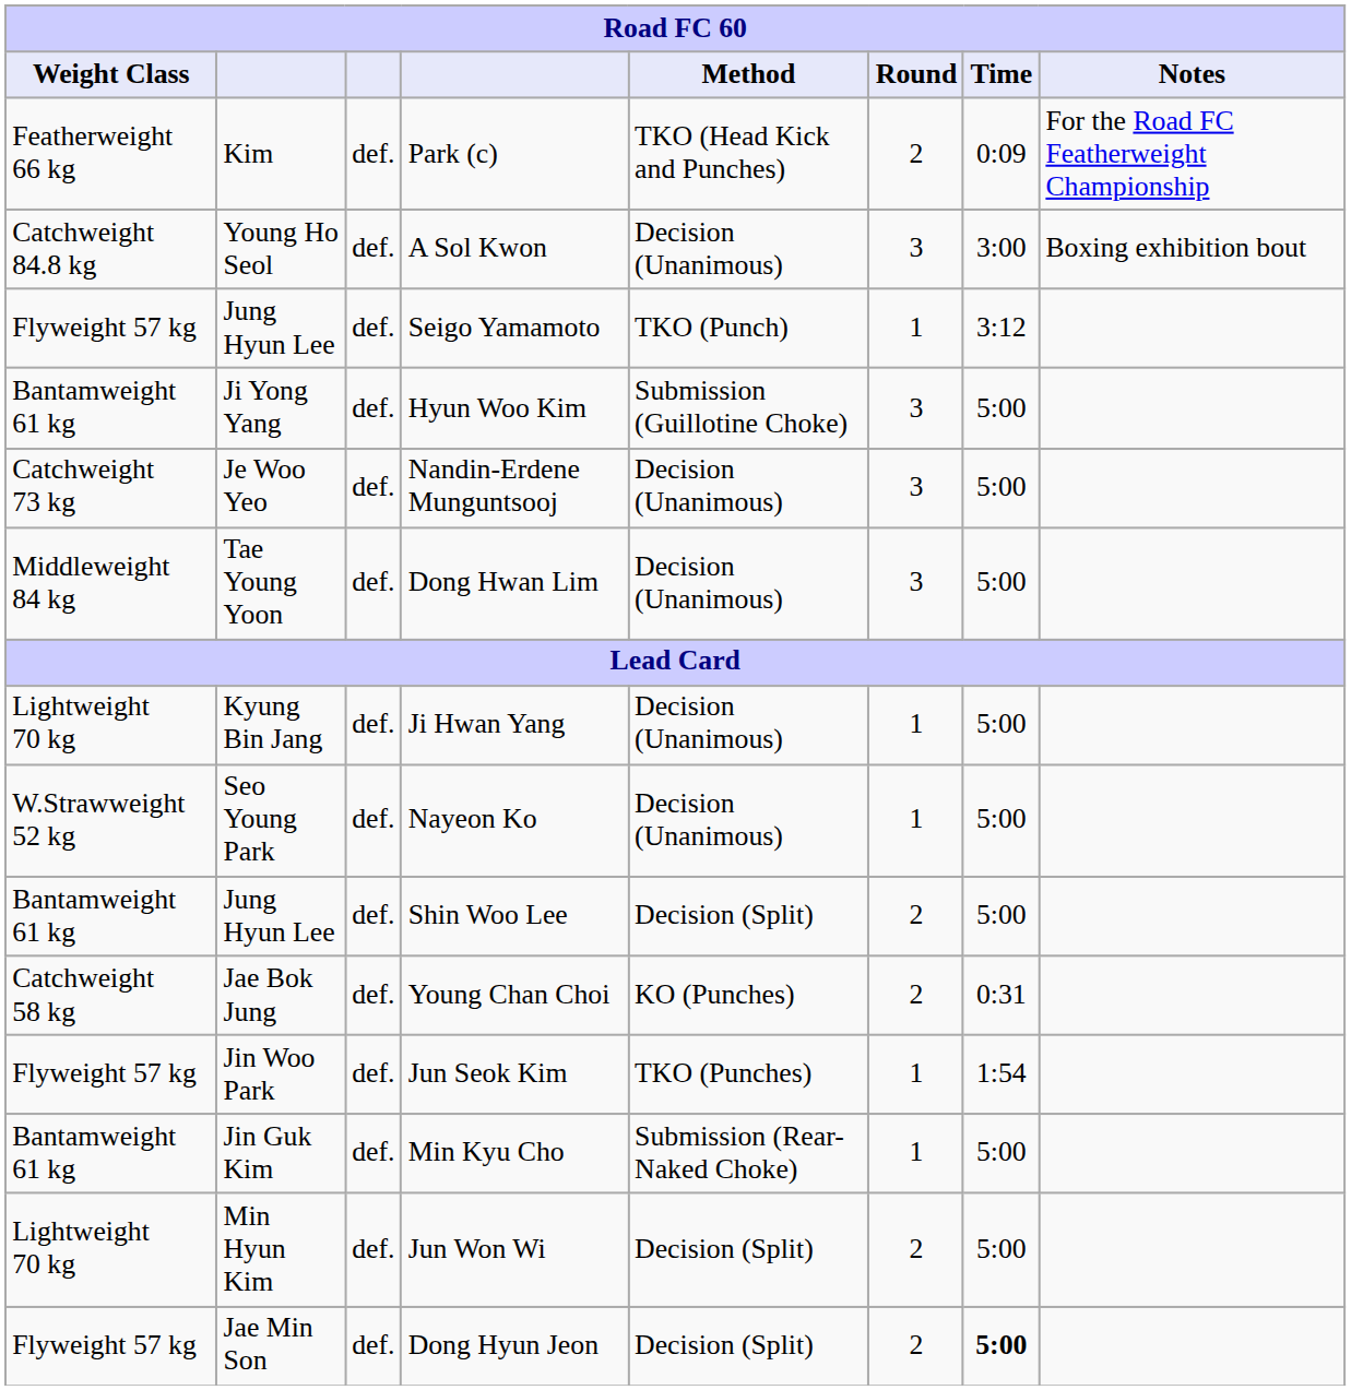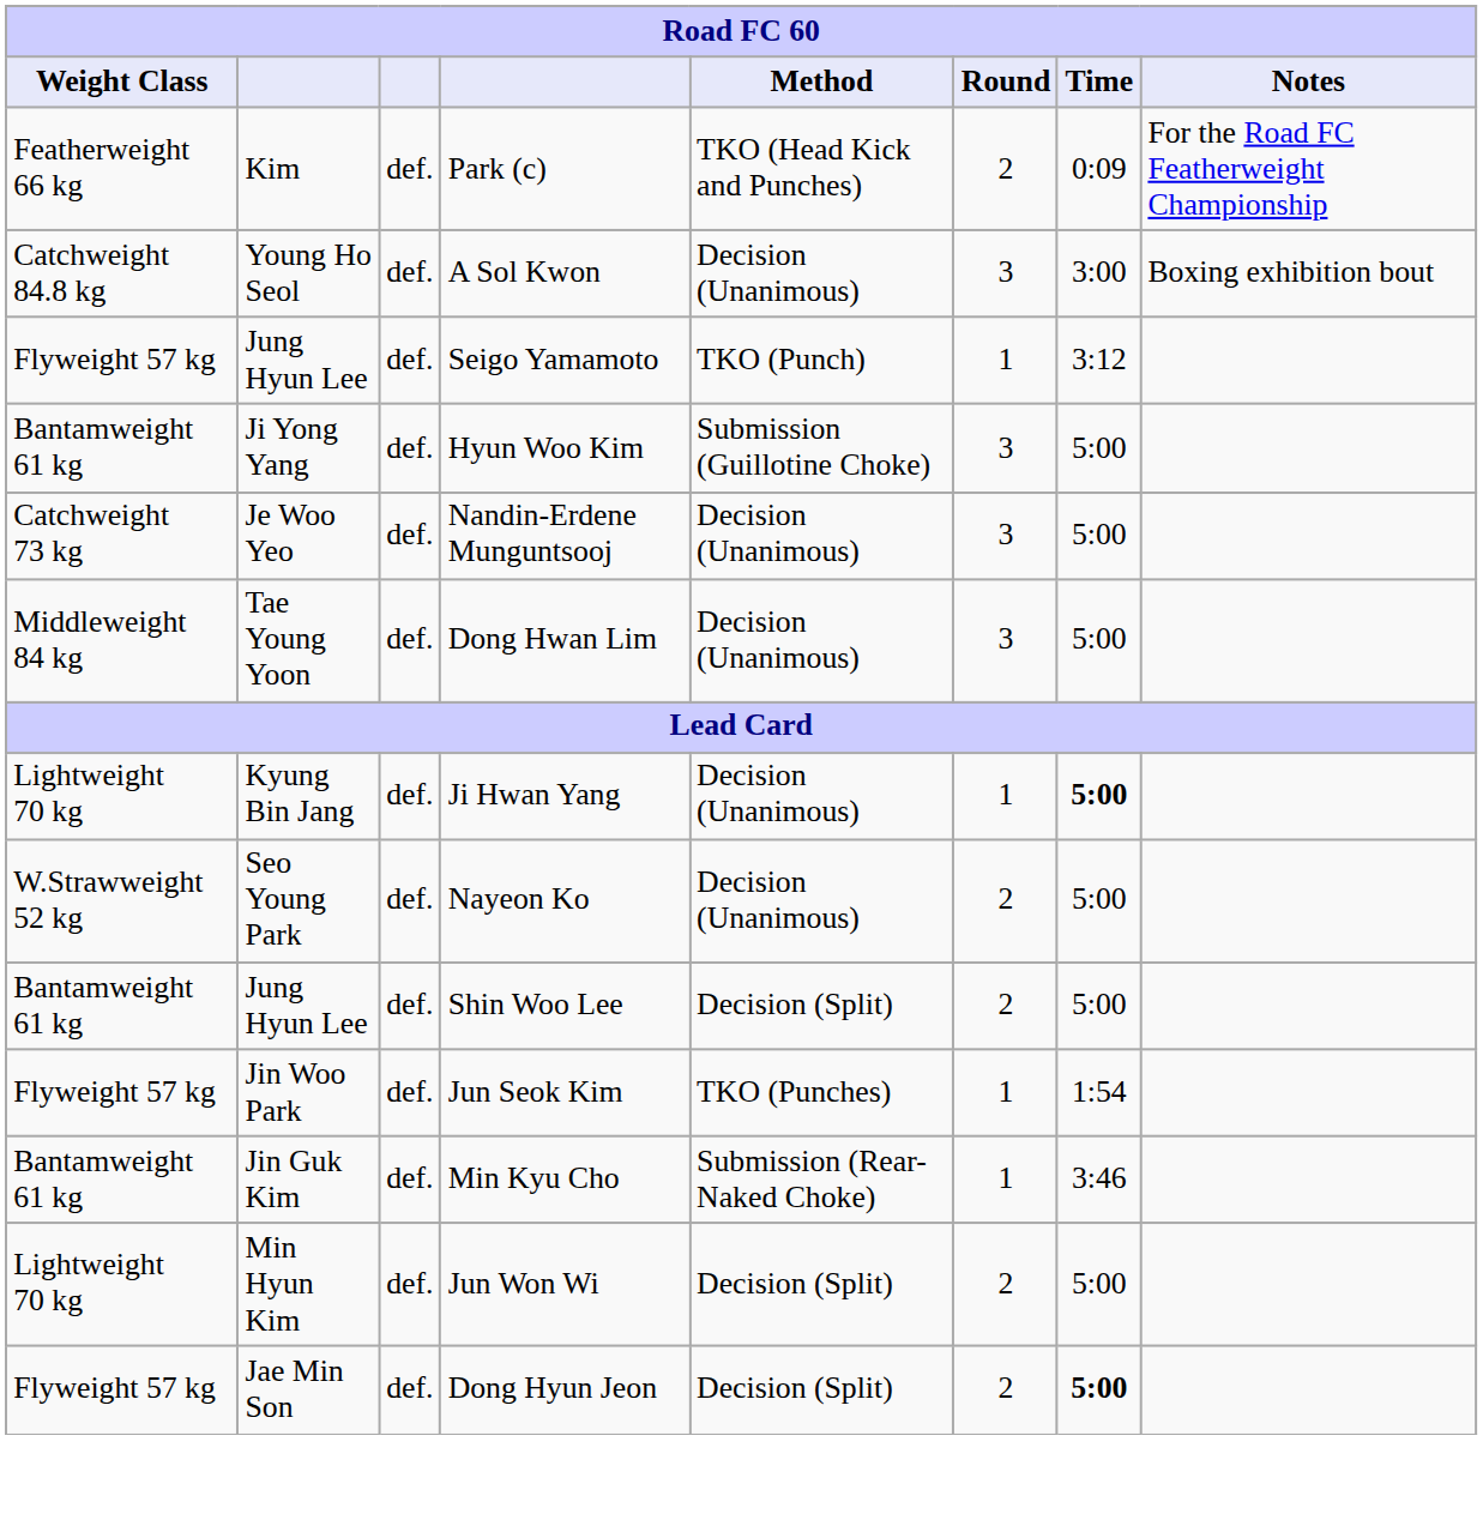Ji Hwan Yang | Time: normal -> bold
Nayeon Ko | Round: 1 -> 2
- row: Catchweight 58 kg | Jae Bok Jung | def. | Young Chan Choi | KO (Punches) | 2 | 0:31
Min Kyu Cho | Time: 5:00 -> 3:46
